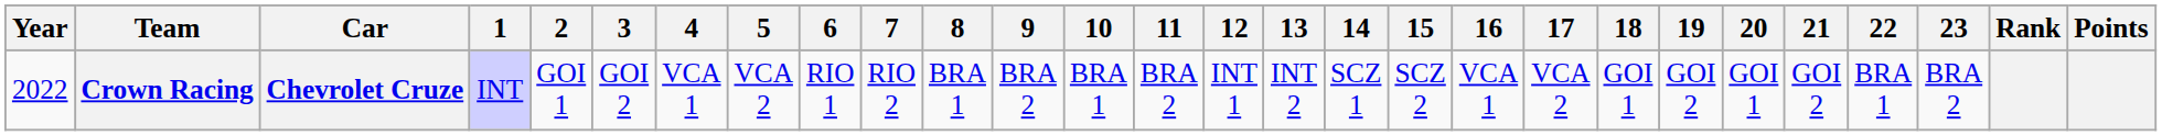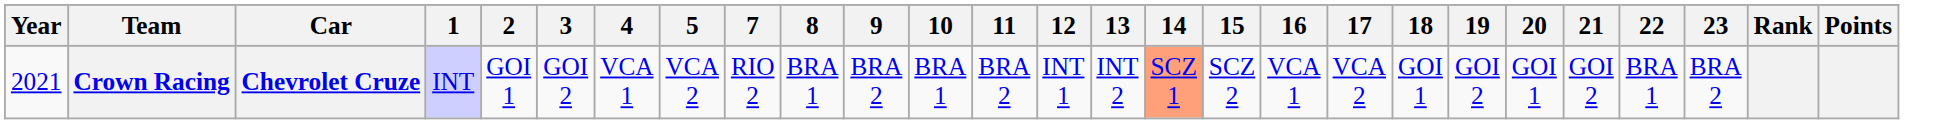- column: 6 | RIO 1
Crown Racing | Year: 2022 -> 2021
Crown Racing | 14: no background -> lightsalmon background
